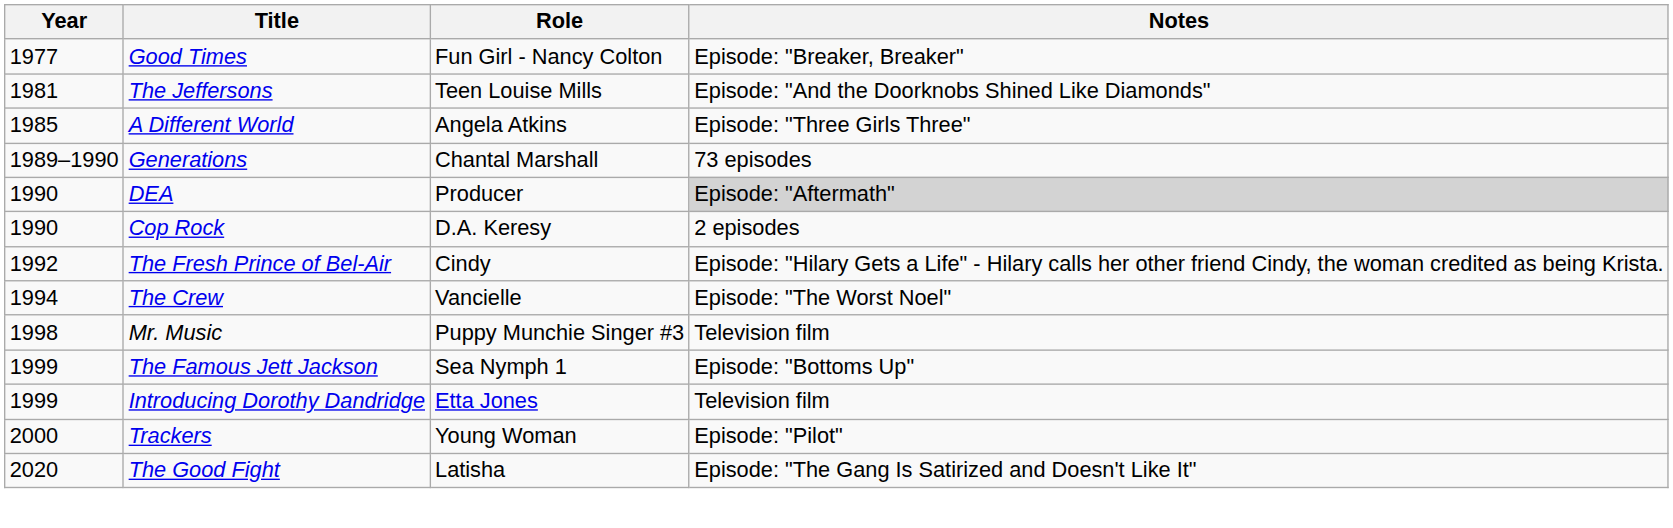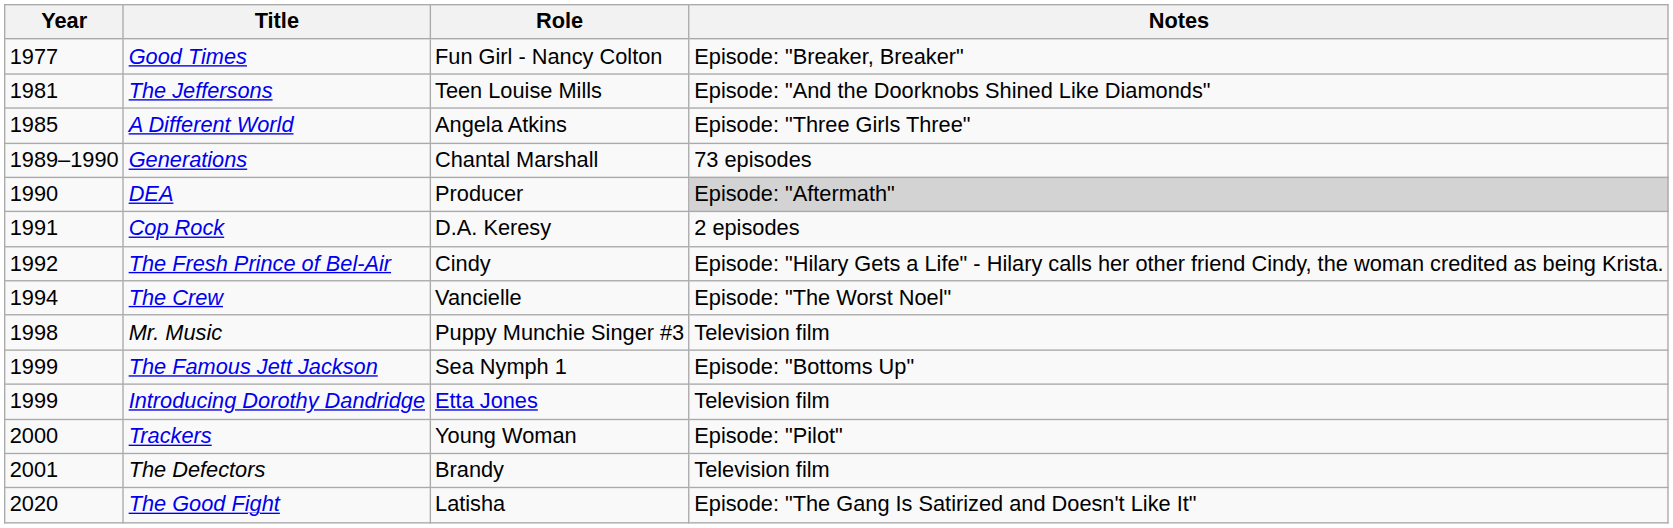Cop Rock | Year: 1990 -> 1991
+ row: 2001 | The Defectors | Brandy | Television film
